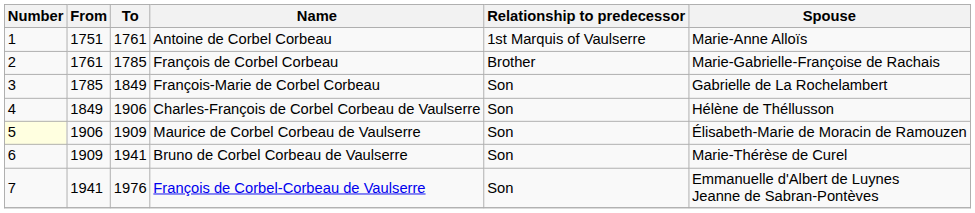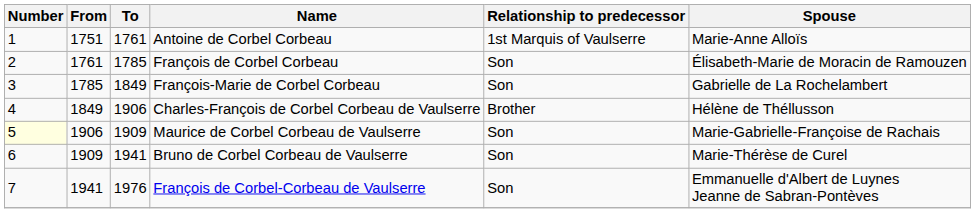François de Corbel Corbeau | Relationship to predecessor: Brother -> Son
François de Corbel Corbeau | Spouse: Marie-Gabrielle-Françoise de Rachais -> Élisabeth-Marie de Moracin de Ramouzen
Charles-François de Corbel Corbeau de Vaulserre | Relationship to predecessor: Son -> Brother
Maurice de Corbel Corbeau de Vaulserre | Spouse: Élisabeth-Marie de Moracin de Ramouzen -> Marie-Gabrielle-Françoise de Rachais
